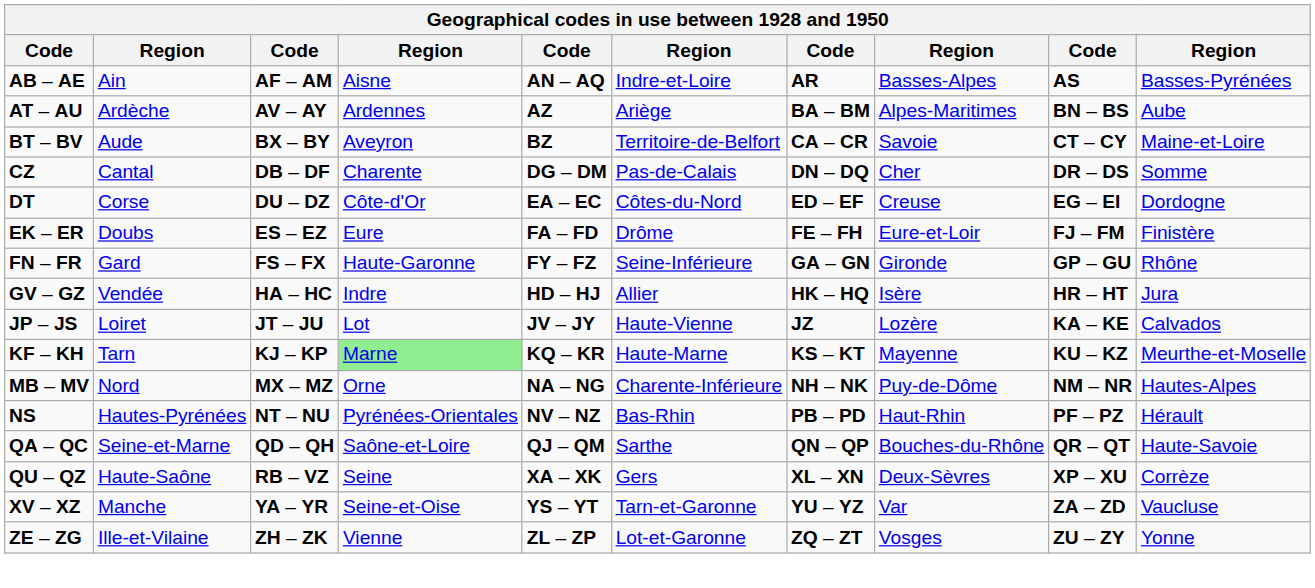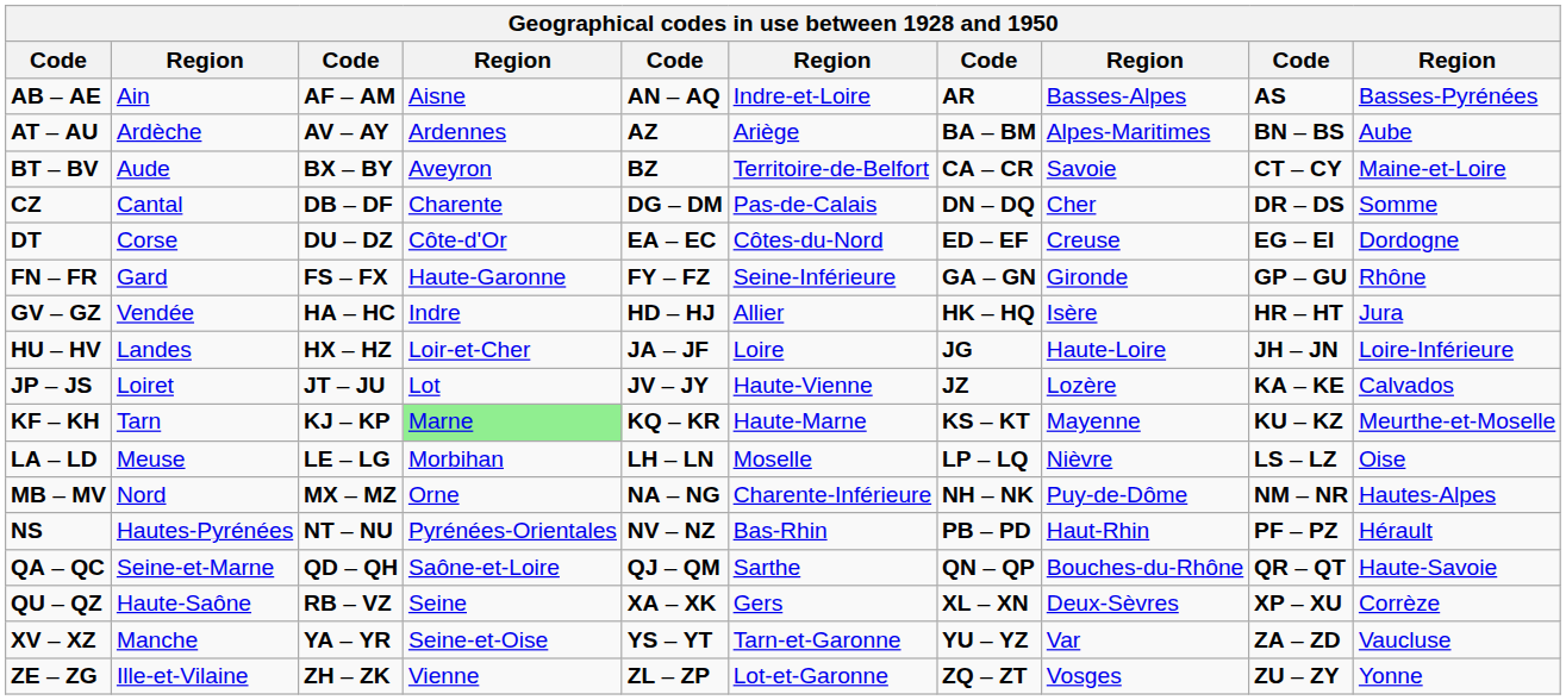- row: EK – ER | Doubs | ES – EZ | Eure | FA – FD | Drôme | FE – FH | Eure-et-Loir | FJ – FM | Finistère
+ row: HU – HV | Landes | HX – HZ | Loir-et-Cher | JA – JF | Loire | JG | Haute-Loire | JH – JN | Loire-Inférieure
+ row: LA – LD | Meuse | LE – LG | Morbihan | LH – LN | Moselle | LP – LQ | Nièvre | LS – LZ | Oise
